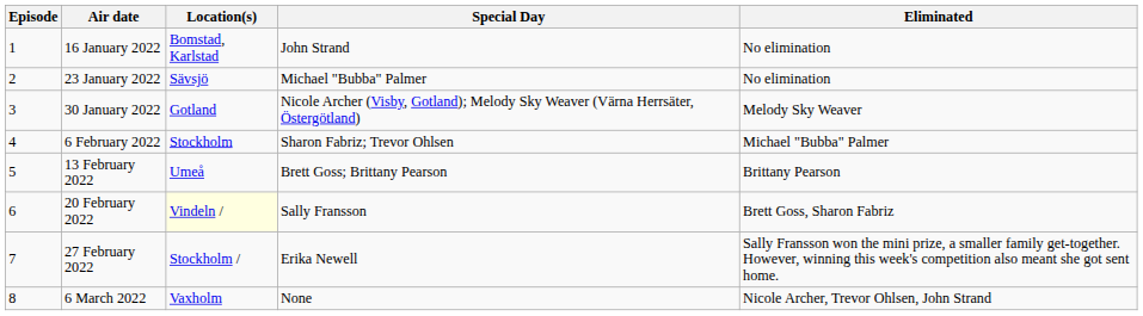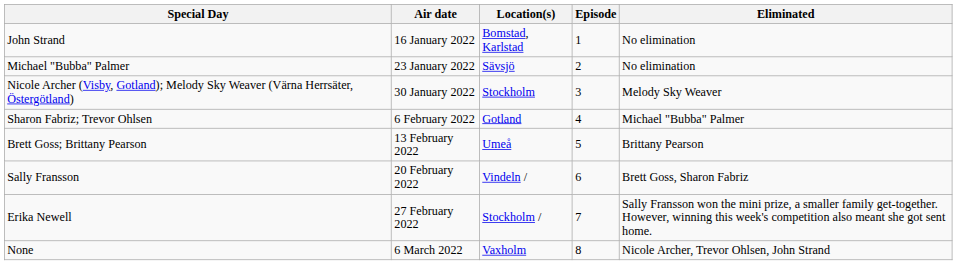columns swapped: Episode <-> Special Day
30 January 2022 | Location(s): Gotland -> Stockholm
6 February 2022 | Location(s): Stockholm -> Gotland
20 February 2022 | Location(s): lightyellow background -> no background
